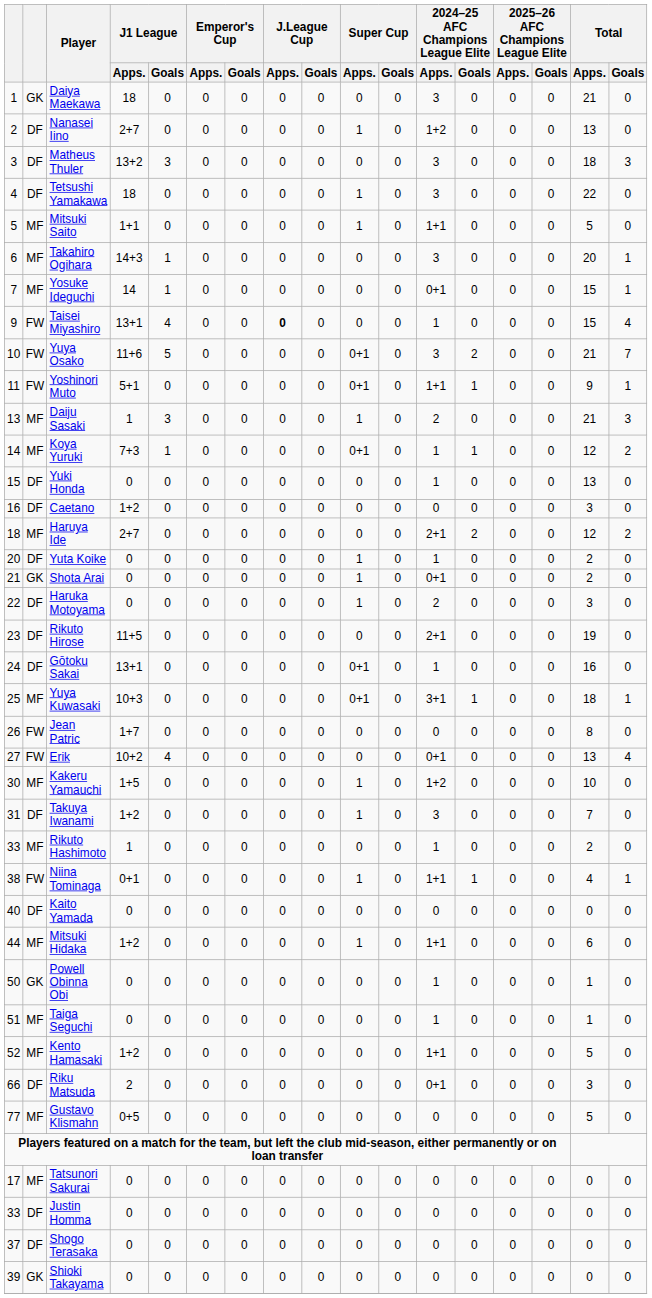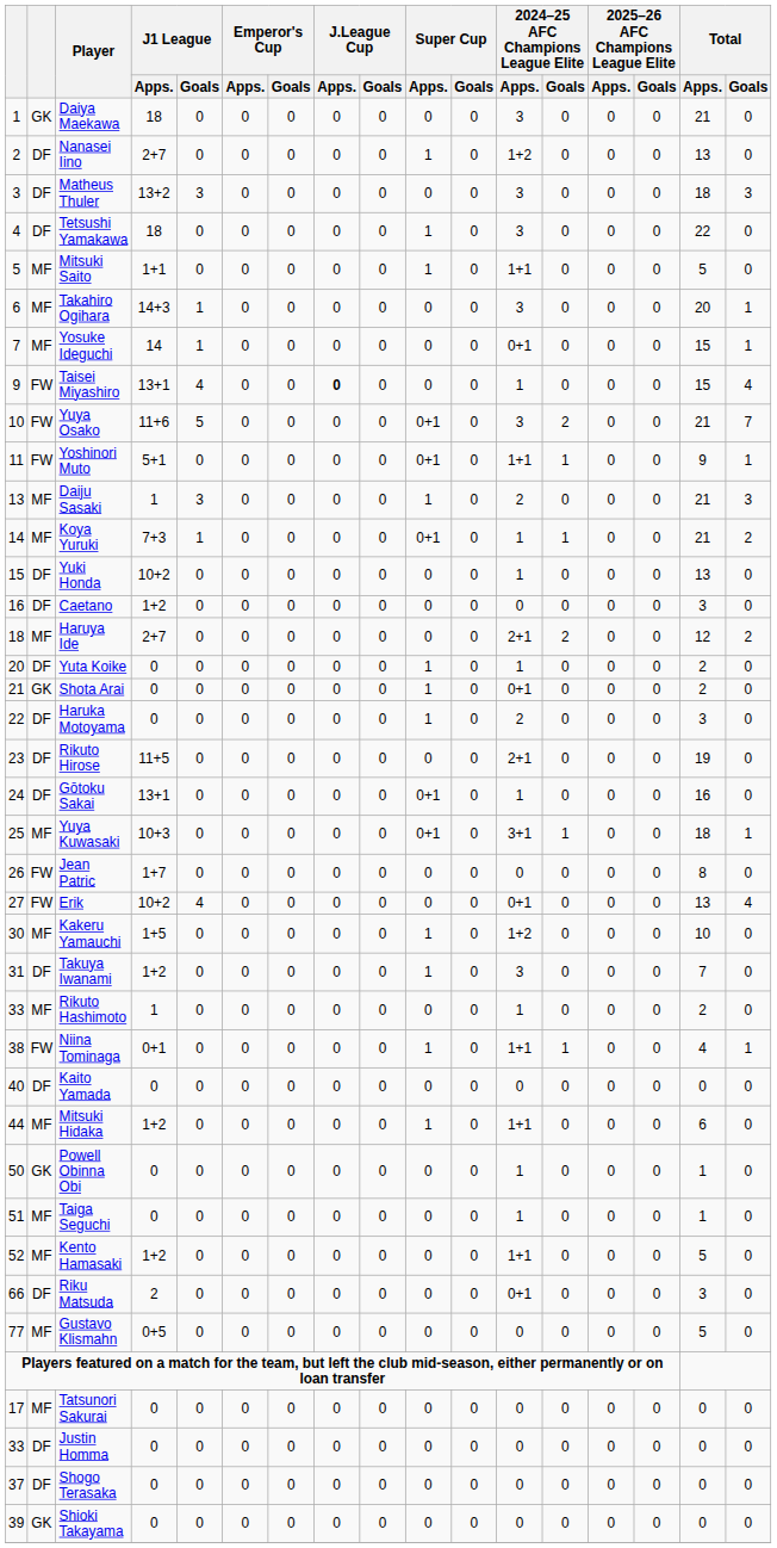Koya Yuruki | Total / Apps.: 12 -> 21
Yuki Honda | J1 League / Apps.: 0 -> 10+2
